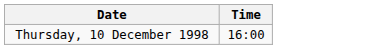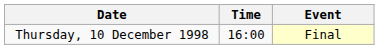+ column: Event | Final
